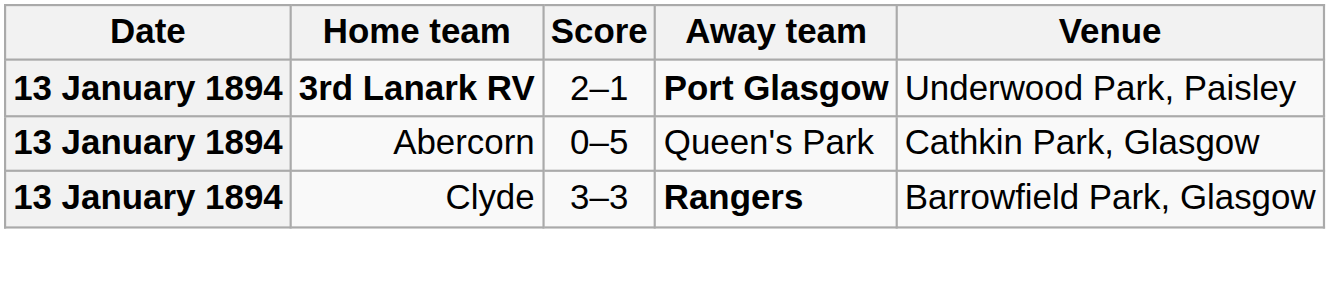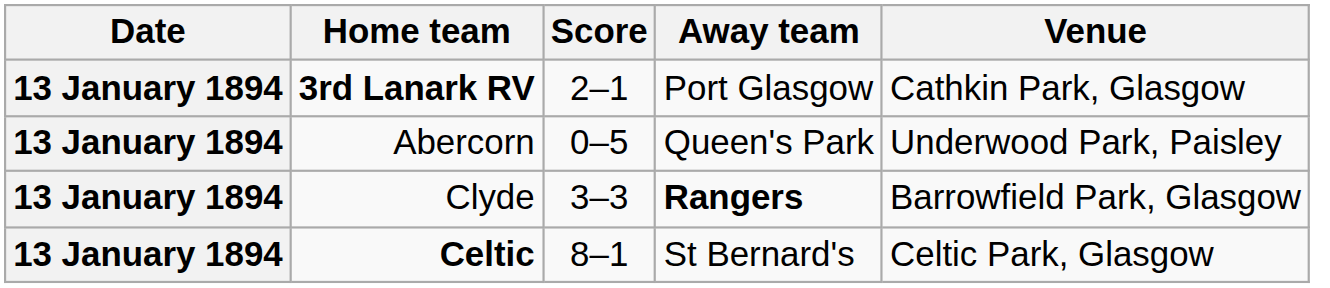3rd Lanark RV | Away team: bold -> normal
3rd Lanark RV | Venue: Underwood Park, Paisley -> Cathkin Park, Glasgow
Abercorn | Venue: Cathkin Park, Glasgow -> Underwood Park, Paisley
+ row: 13 January 1894 | Celtic | 8–1 | St Bernard's | Celtic Park, Glasgow
